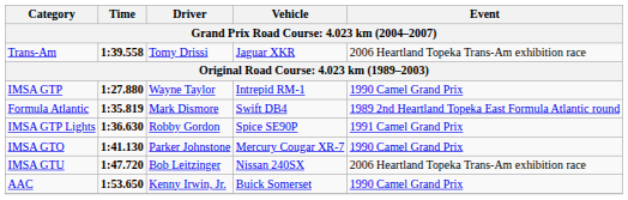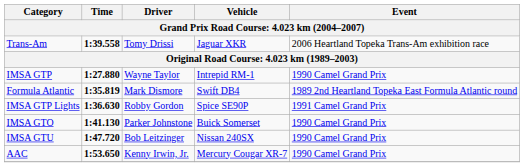IMSA GTO | Vehicle: Mercury Cougar XR-7 -> Buick Somerset
IMSA GTU | Event: 2006 Heartland Topeka Trans-Am exhibition race -> 1990 Camel Grand Prix
AAC | Vehicle: Buick Somerset -> Mercury Cougar XR-7
